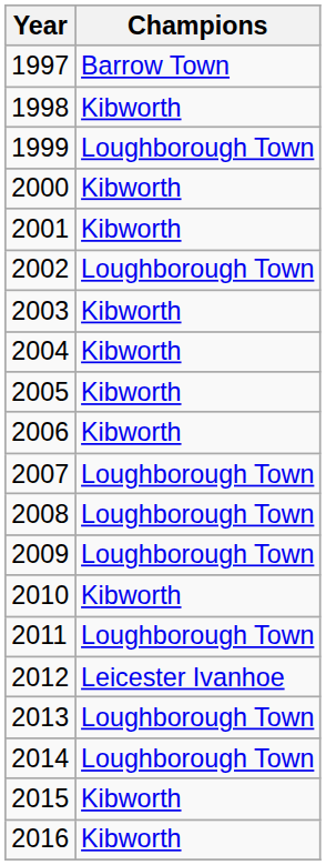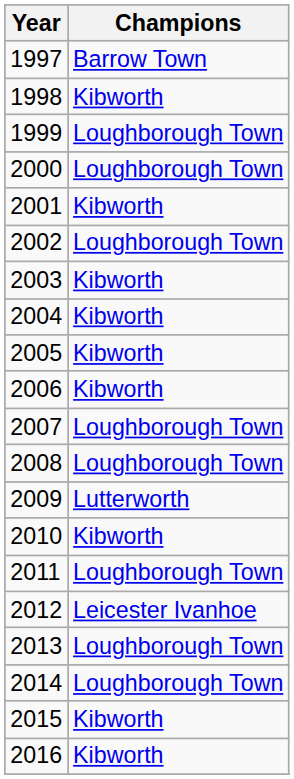2000 | Champions: Kibworth -> Loughborough Town
2009 | Champions: Loughborough Town -> Lutterworth
